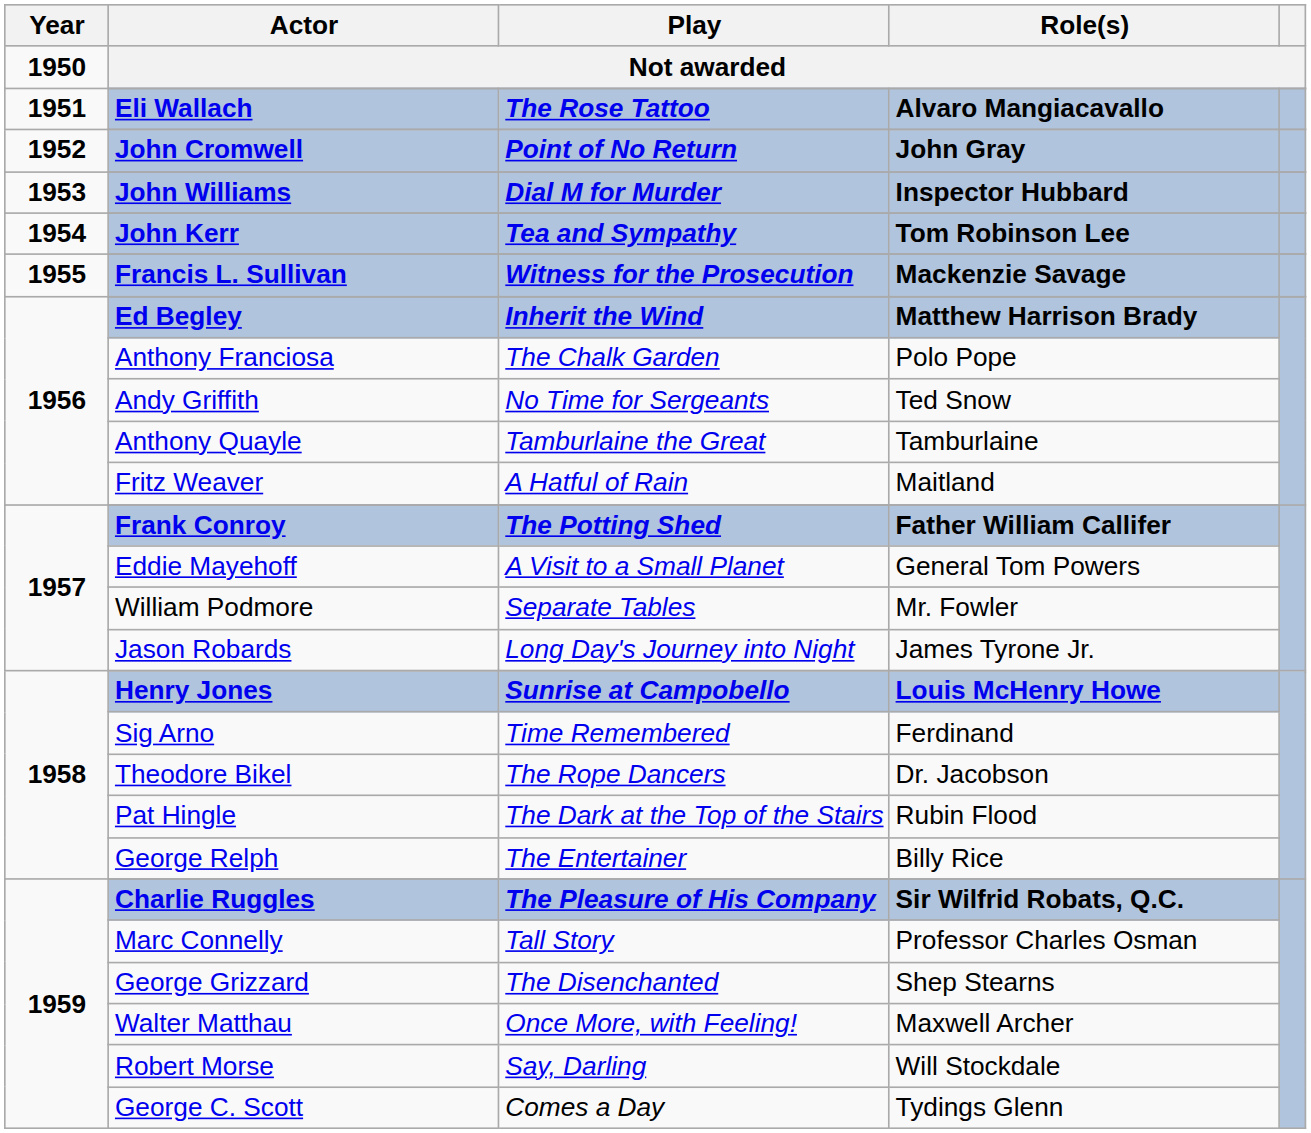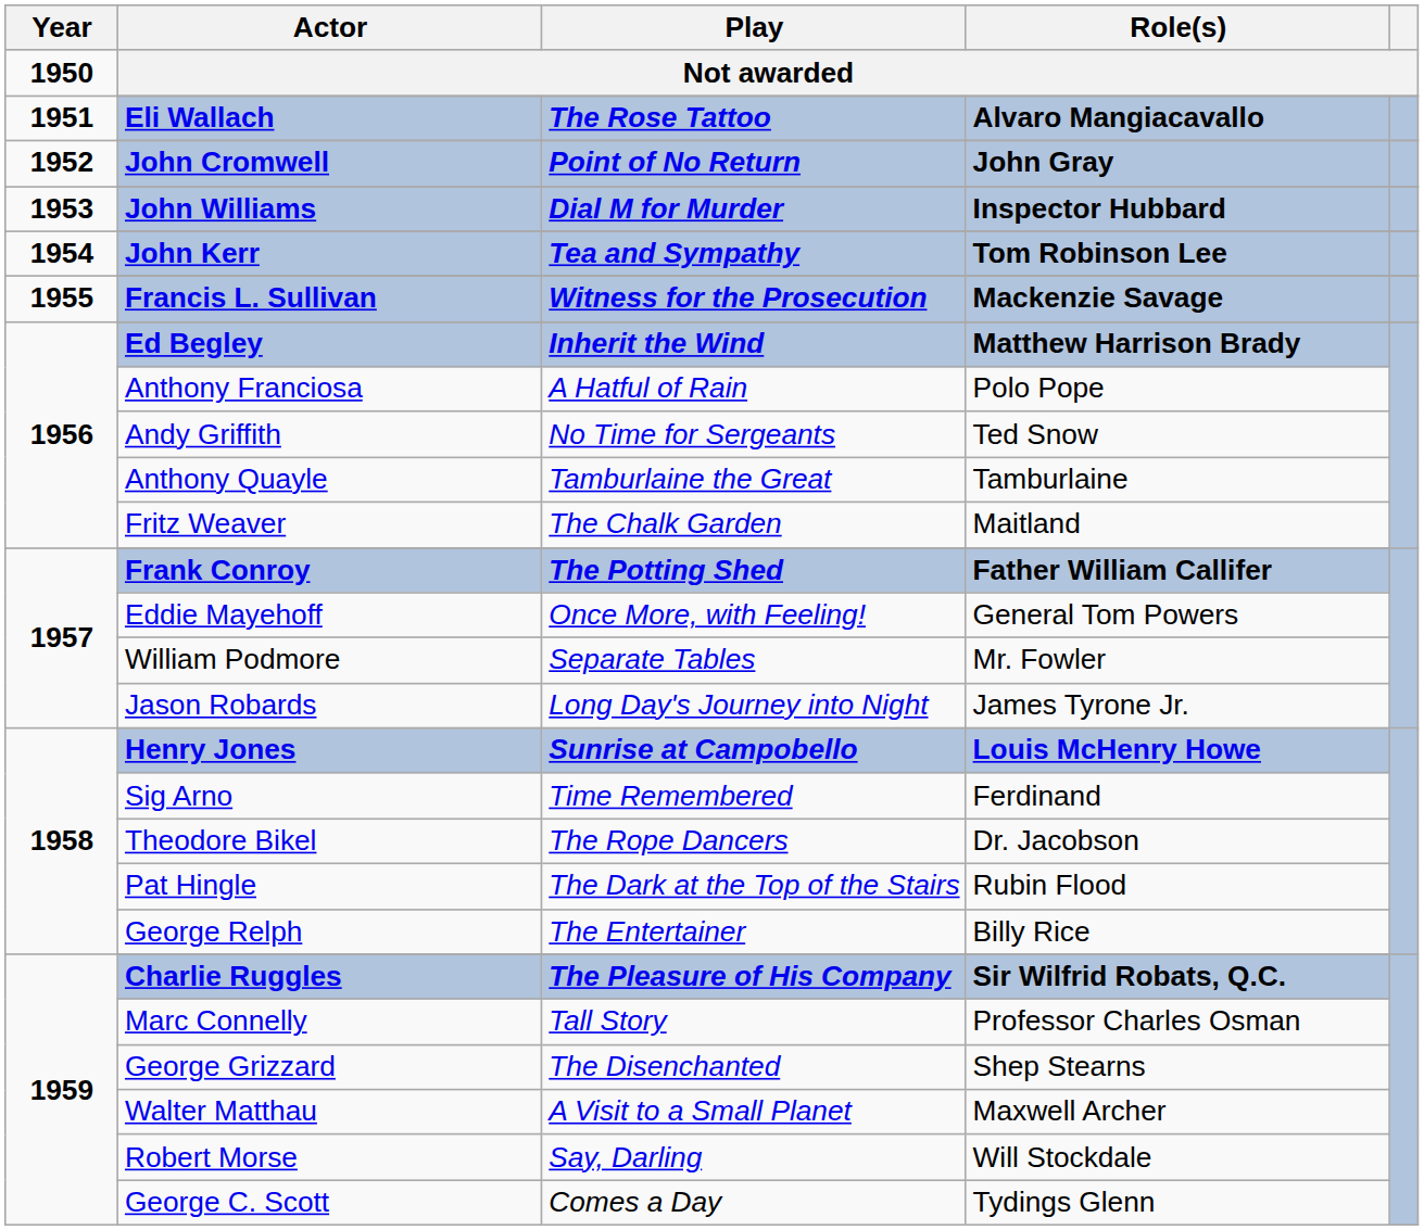Anthony Franciosa | Play: The Chalk Garden -> A Hatful of Rain
Fritz Weaver | Play: A Hatful of Rain -> The Chalk Garden
Eddie Mayehoff | Play: A Visit to a Small Planet -> Once More, with Feeling!
Walter Matthau | Play: Once More, with Feeling! -> A Visit to a Small Planet
